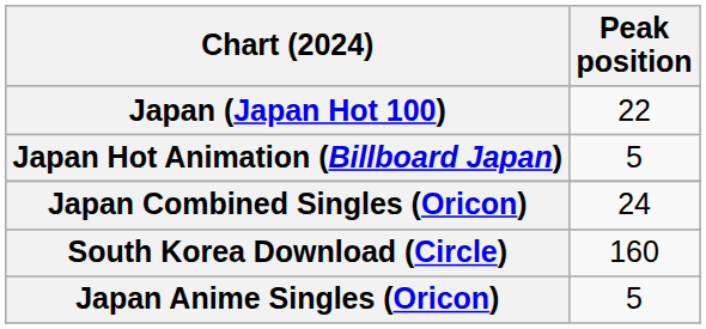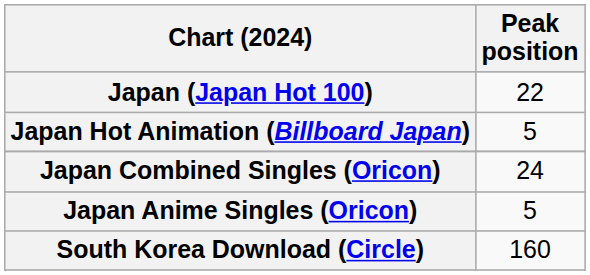rows swapped: Japan Anime Singles (Oricon) <-> South Korea Download (Circle)
